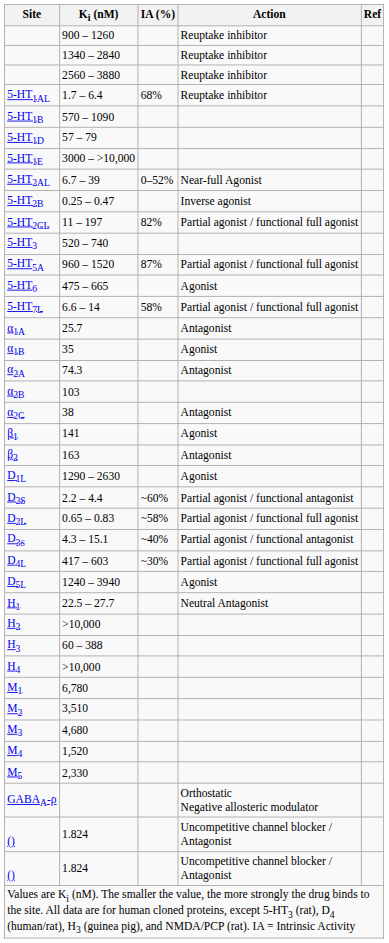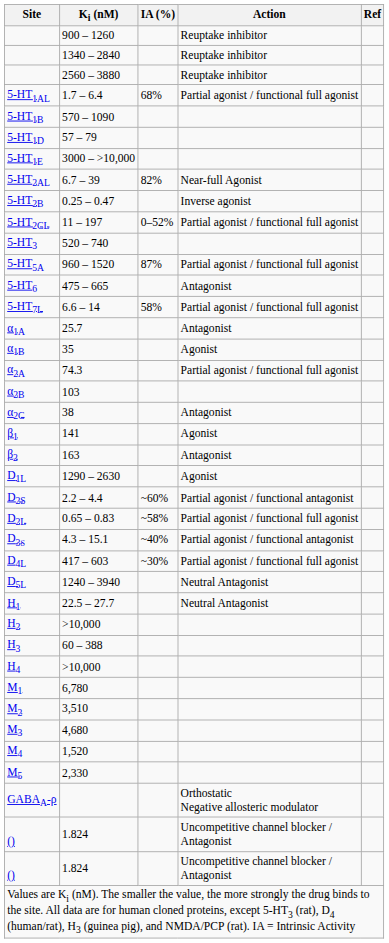5-HT1AL | Action: Reuptake inhibitor -> Partial agonist / functional full agonist
5-HT2AL | IA (%): 0–52% -> 82%
5-HT2CL | IA (%): 82% -> 0–52%
5-HT6 | Action: Agonist -> Antagonist
α2A | Action: Antagonist -> Partial agonist / functional full agonist
D5L | Action: Agonist -> Neutral Antagonist
